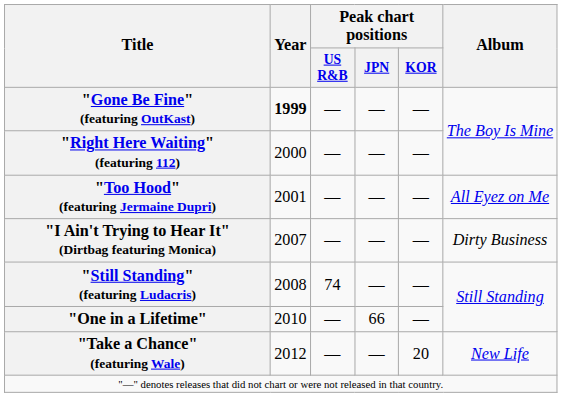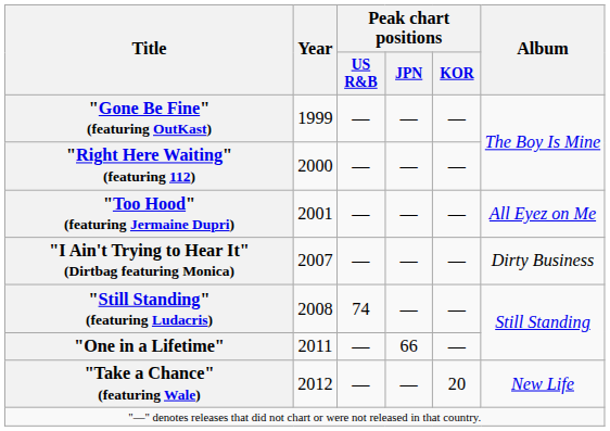"Gone Be Fine" (featuring OutKast) | Year: bold -> normal
"One in a Lifetime" | Year: 2010 -> 2011
